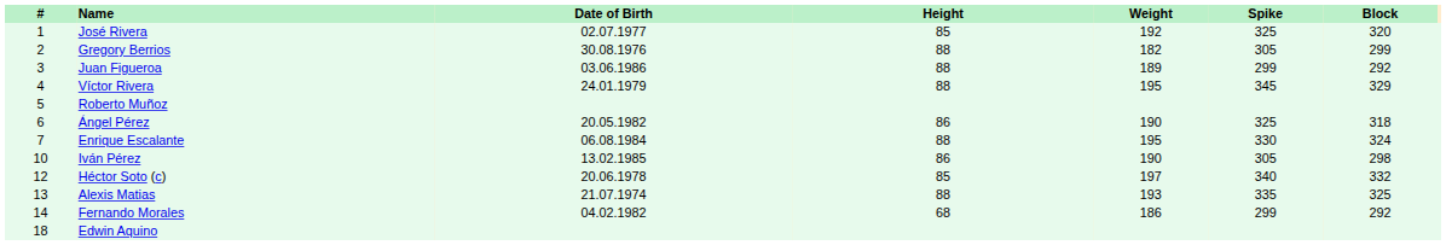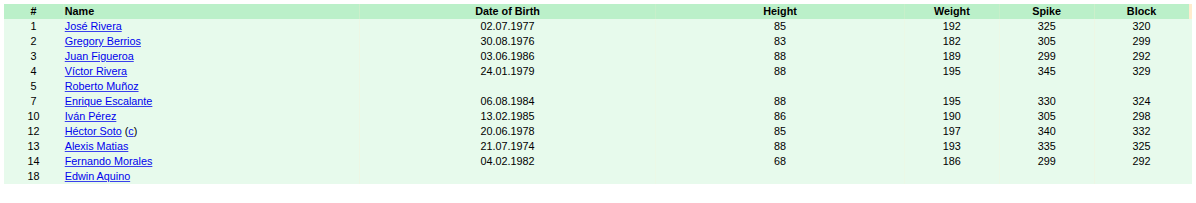Gregory Berrios | Height: 88 -> 83
- row: 6 | Ángel Pérez | 20.05.1982 | 86 | 190 | 325 | 318
